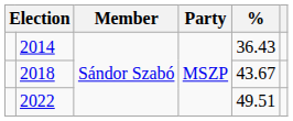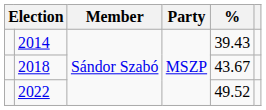2014 | %: 36.43 -> 39.43
2022 | %: 49.51 -> 49.52
